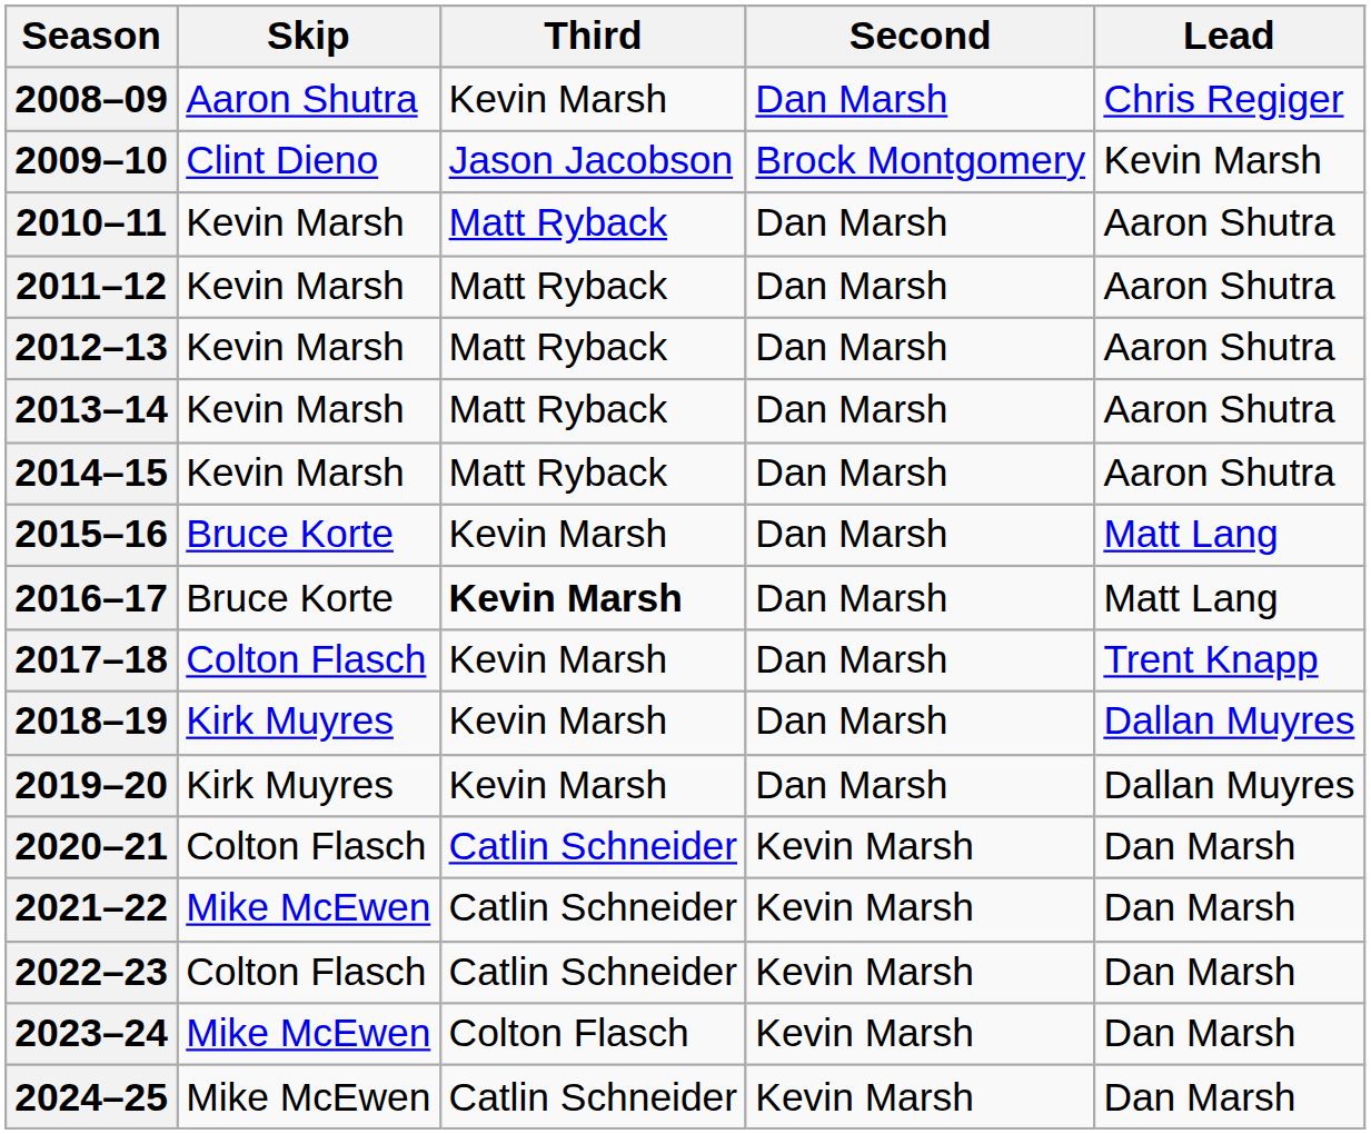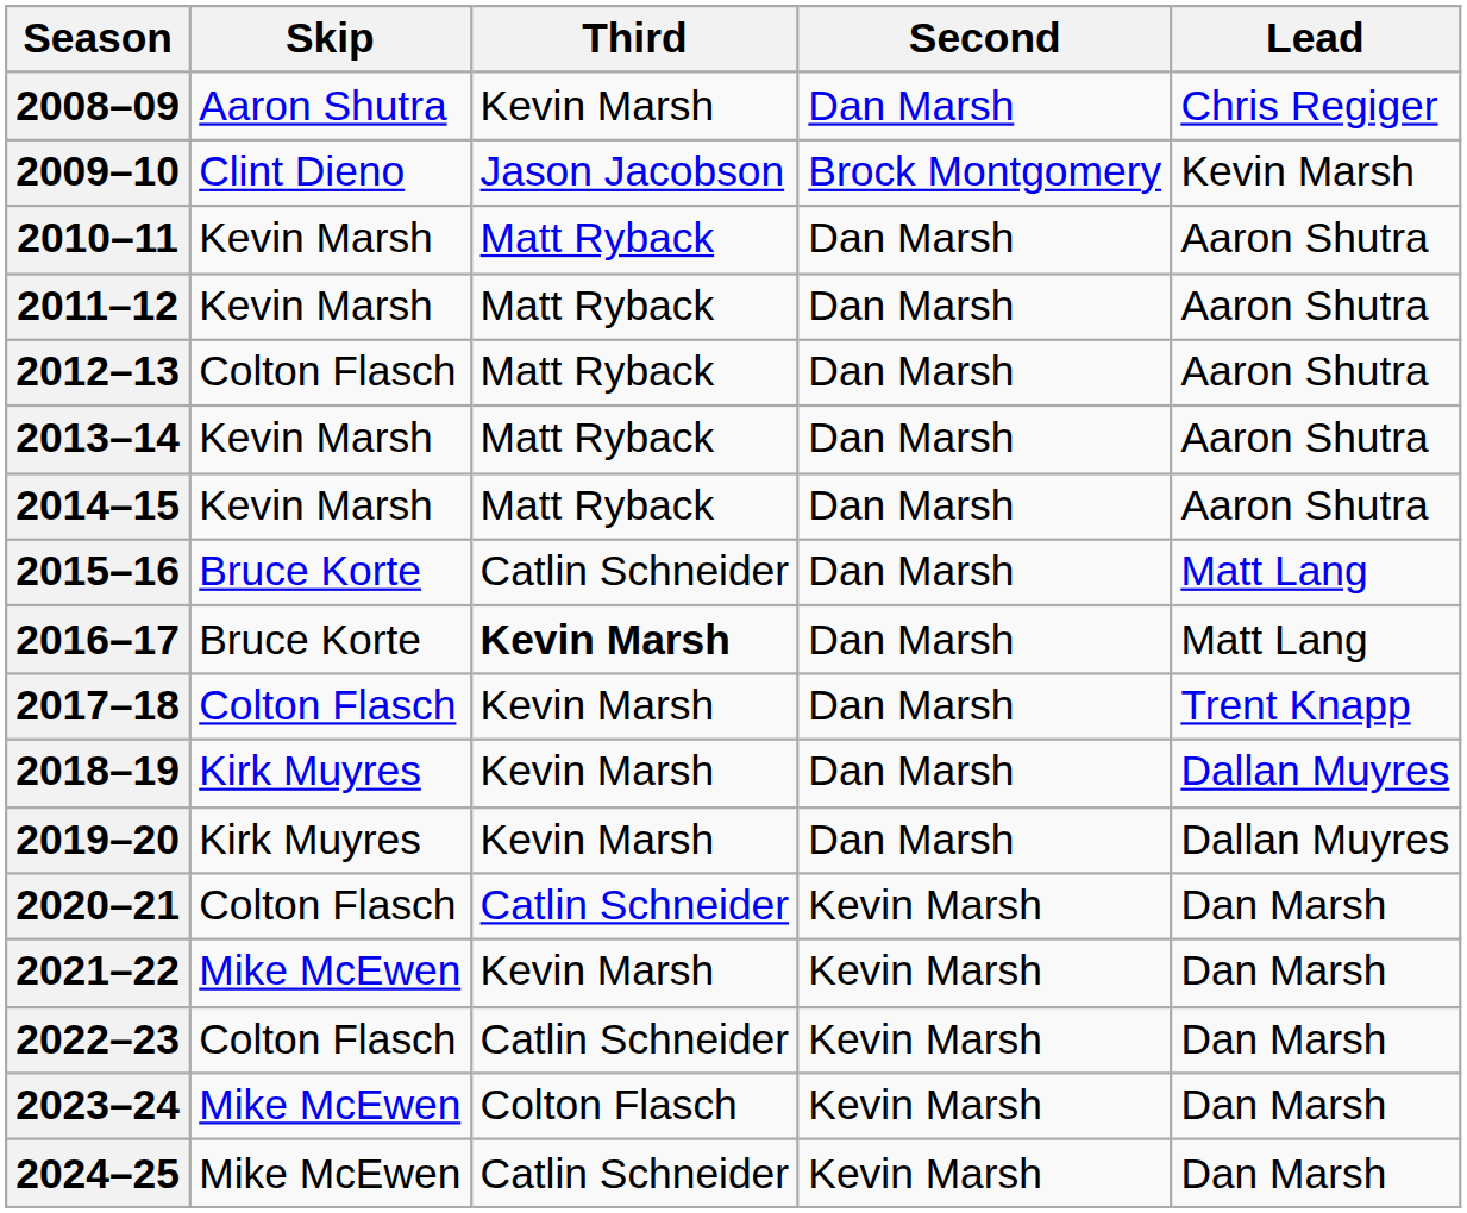2012–13 | Skip: Kevin Marsh -> Colton Flasch
2015–16 | Third: Kevin Marsh -> Catlin Schneider
2021–22 | Third: Catlin Schneider -> Kevin Marsh
